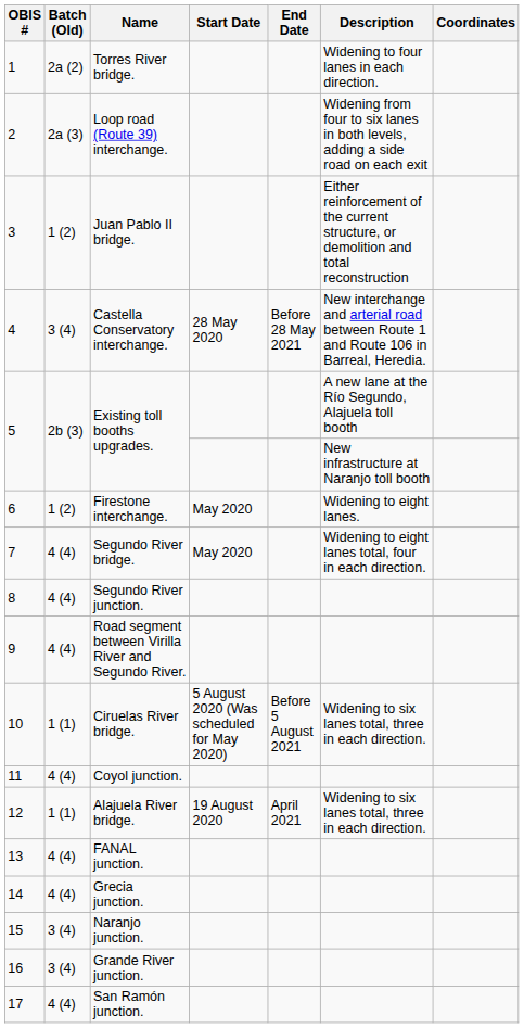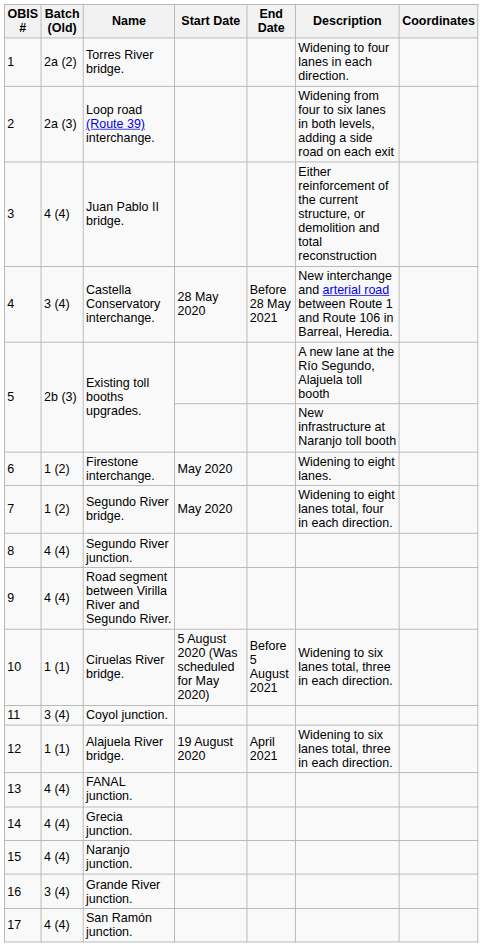Juan Pablo II bridge. | Batch (Old): 1 (2) -> 4 (4)
Segundo River bridge. | Batch (Old): 4 (4) -> 1 (2)
Coyol junction. | Batch (Old): 4 (4) -> 3 (4)
Naranjo junction. | Batch (Old): 3 (4) -> 4 (4)
